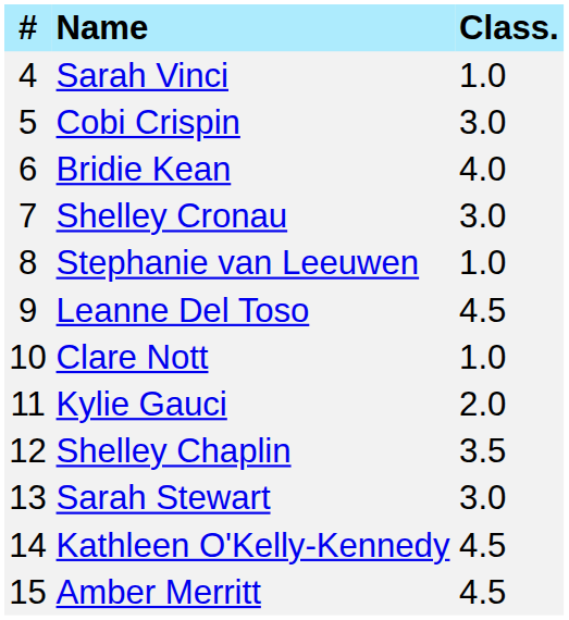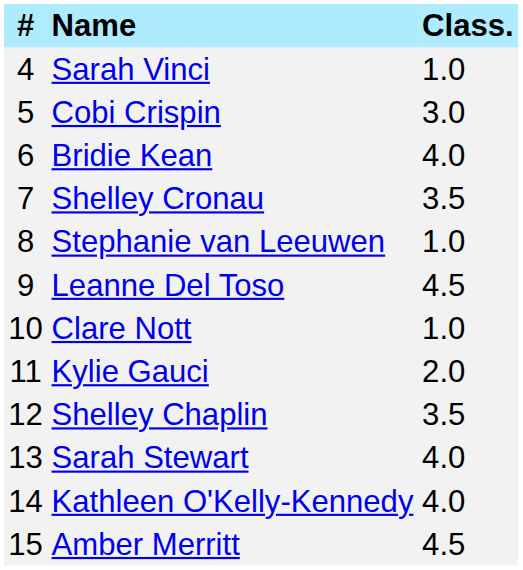Shelley Cronau | Class.: 3.0 -> 3.5
Sarah Stewart | Class.: 3.0 -> 4.0
Kathleen O'Kelly-Kennedy | Class.: 4.5 -> 4.0
